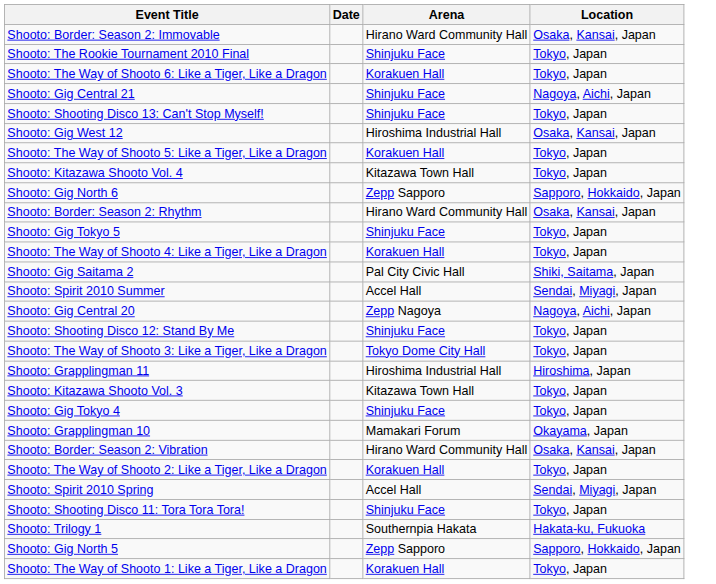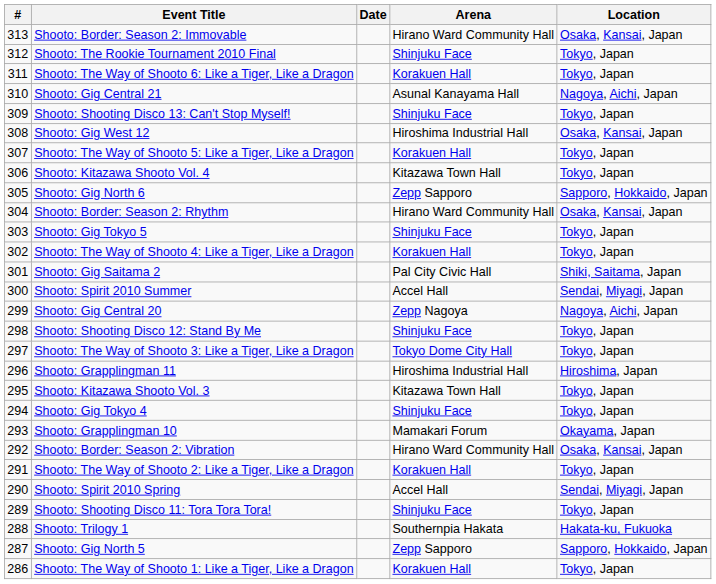+ column: # | 313 | 312 | 311 | 310 | 309 | 308 | 307 | 306 | 305 | 304 | 303 | 302 | 301 | 300 | 299 | 298 | 297 | 296 | 295 | 294 | 293 | 292 | 291 | 290 | 289 | 288 | 287 | 286
Shooto: Gig Central 21 | Arena: Shinjuku Face -> Asunal Kanayama Hall
